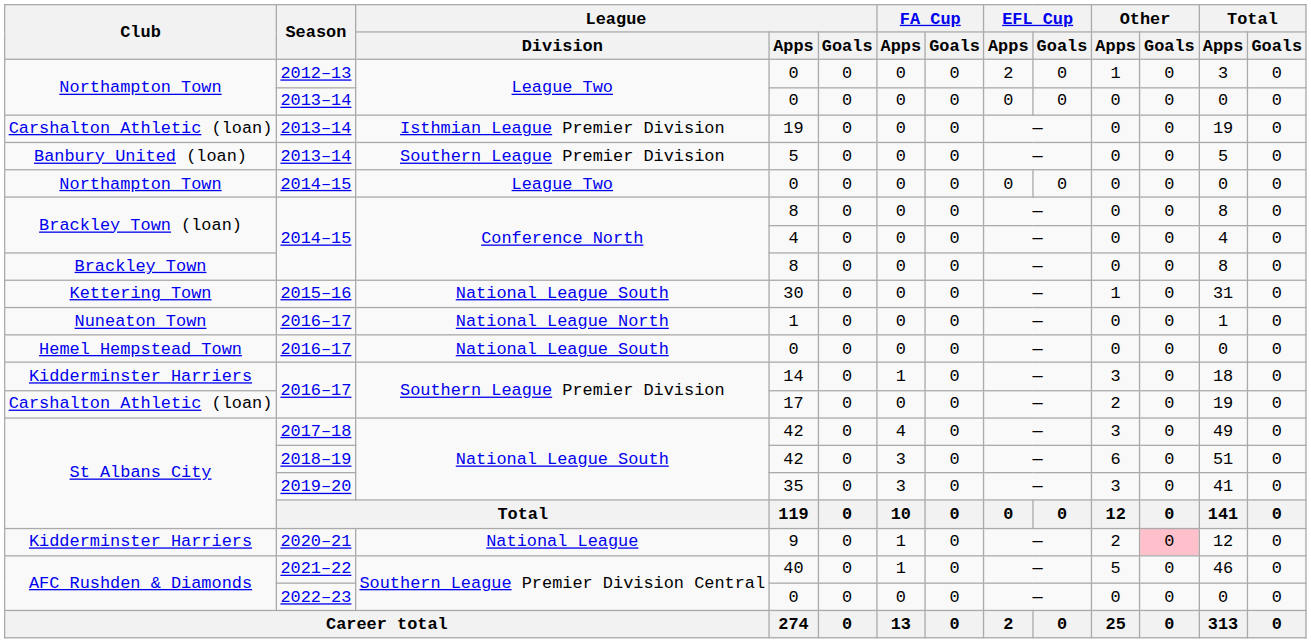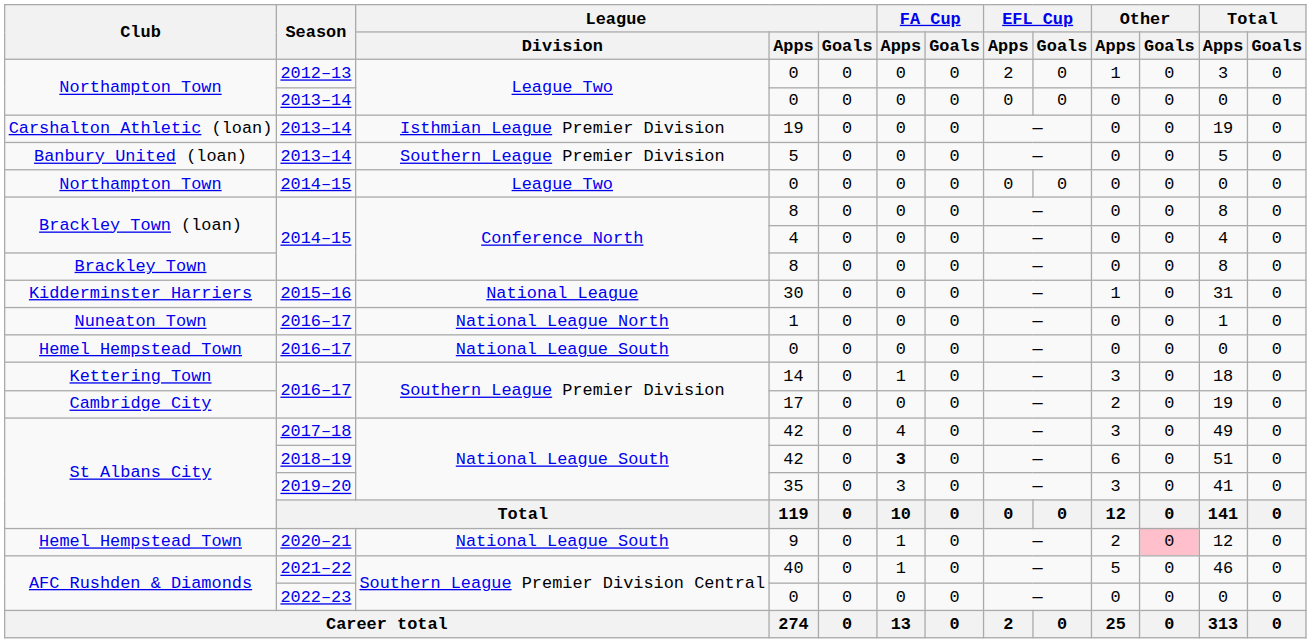30 | Club: Kettering Town -> Kidderminster Harriers
30 | League / Division: National League South -> National League
14 | Club: Kidderminster Harriers -> Kettering Town
17 | Club: Carshalton Athletic (loan) -> Cambridge City
2018–19 / 42 | FA Cup / Apps: normal -> bold
9 | Club: Kidderminster Harriers -> Hemel Hempstead Town
9 | League / Division: National League -> National League South
